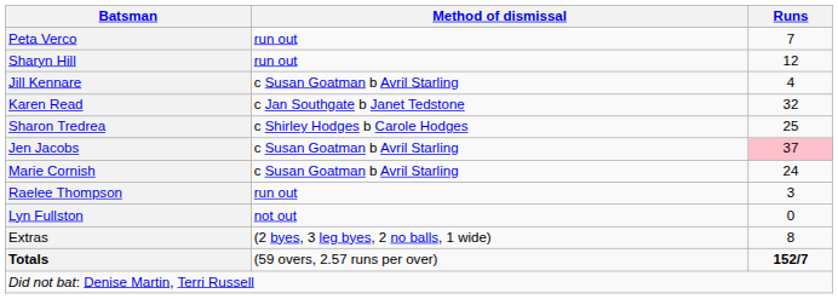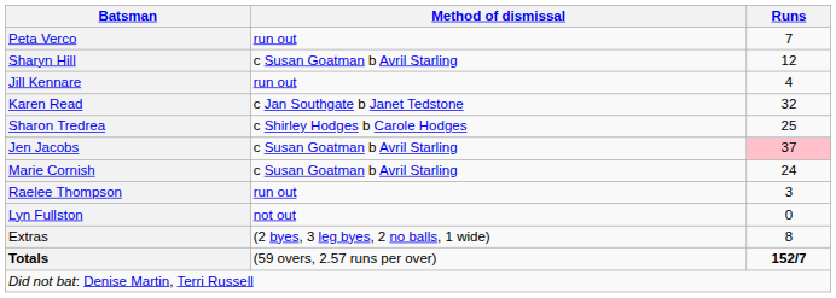Sharyn Hill | Method of dismissal: run out -> c Susan Goatman b Avril Starling
Jill Kennare | Method of dismissal: c Susan Goatman b Avril Starling -> run out
